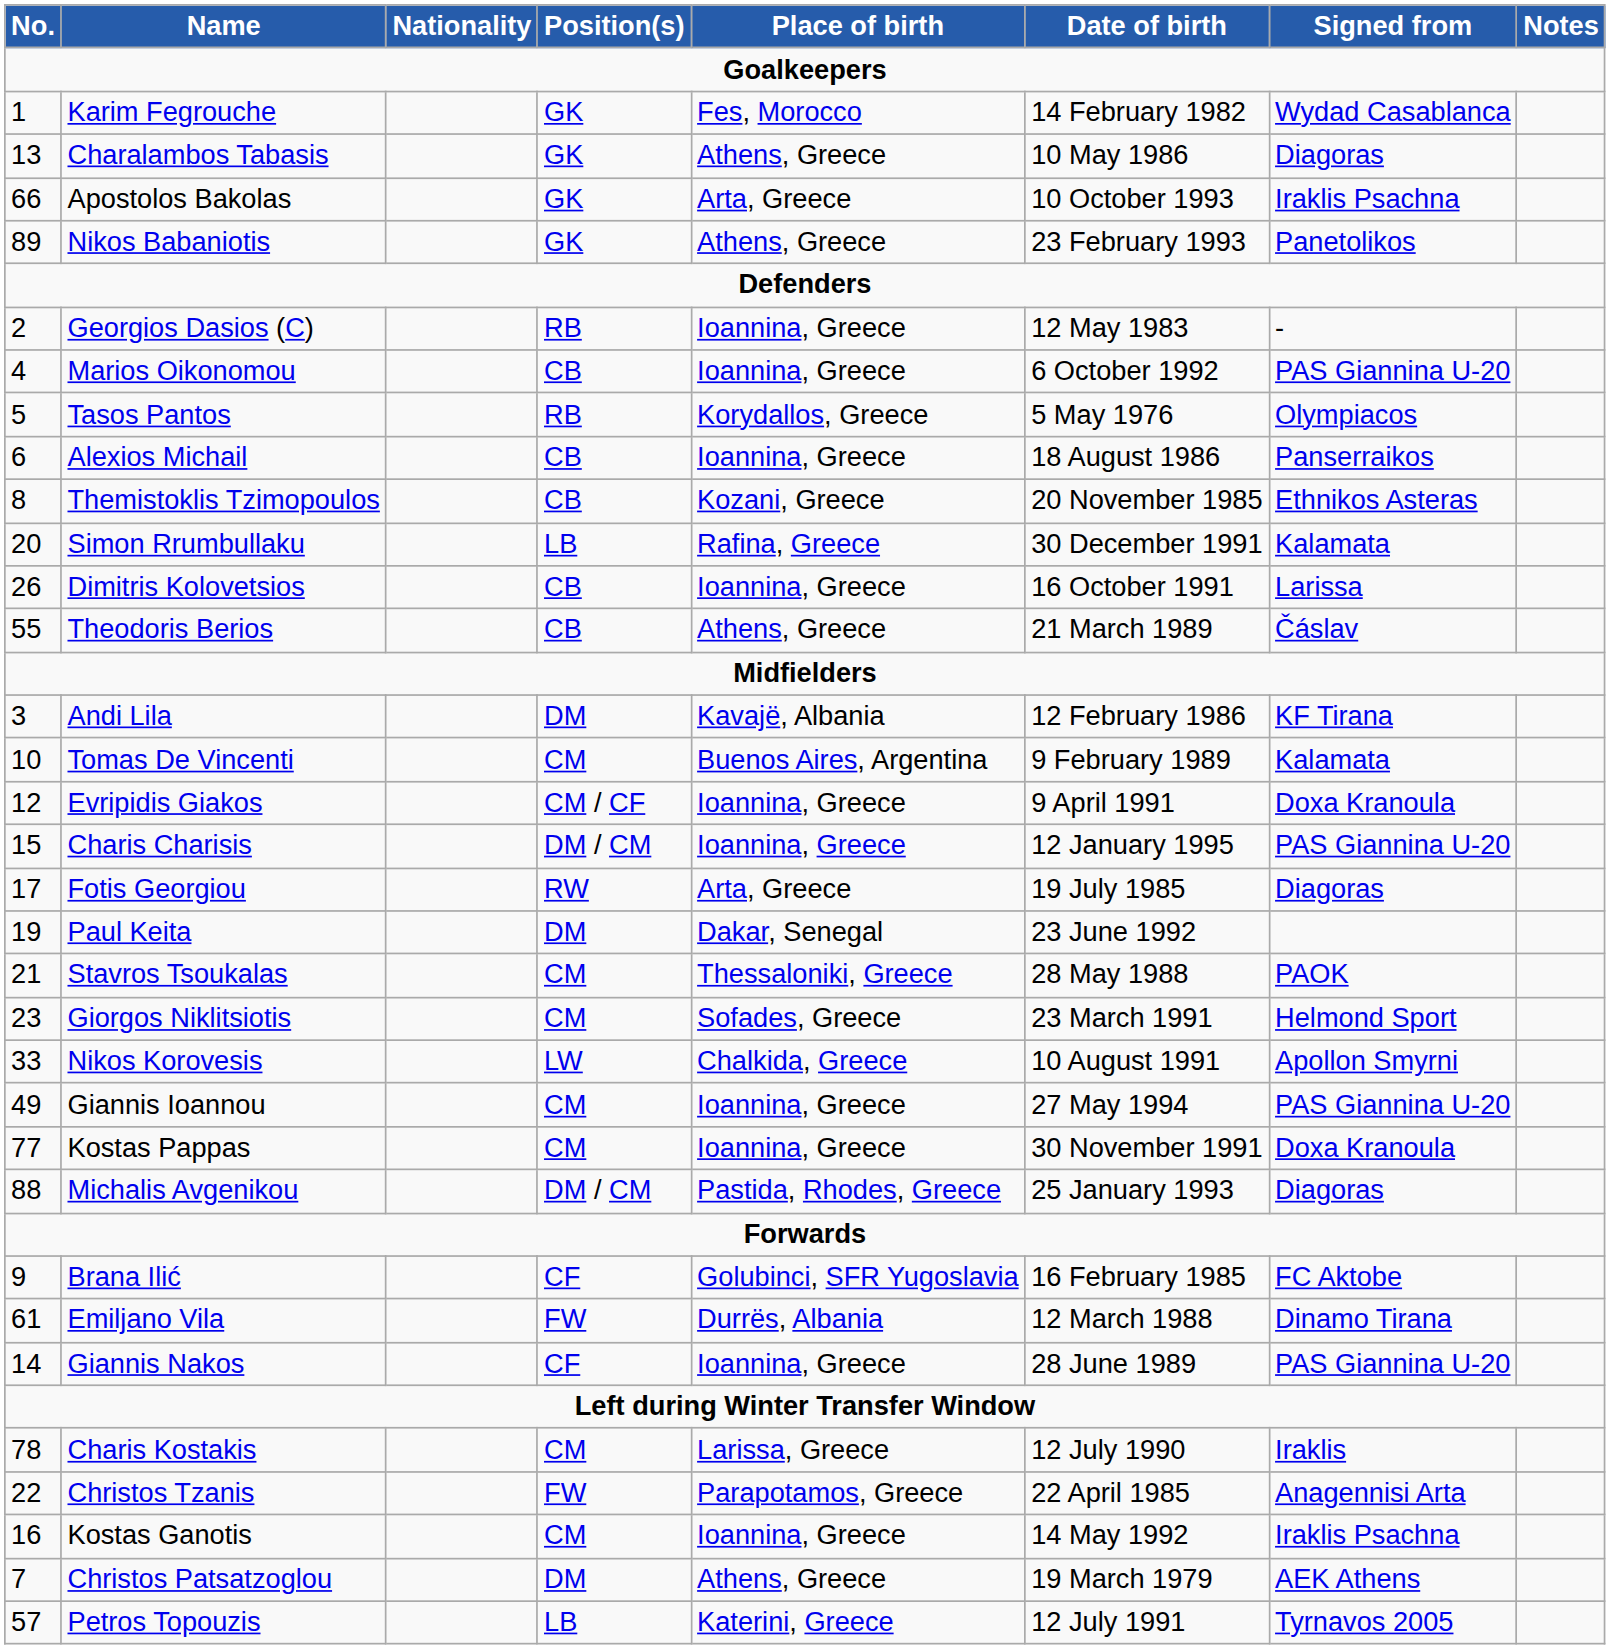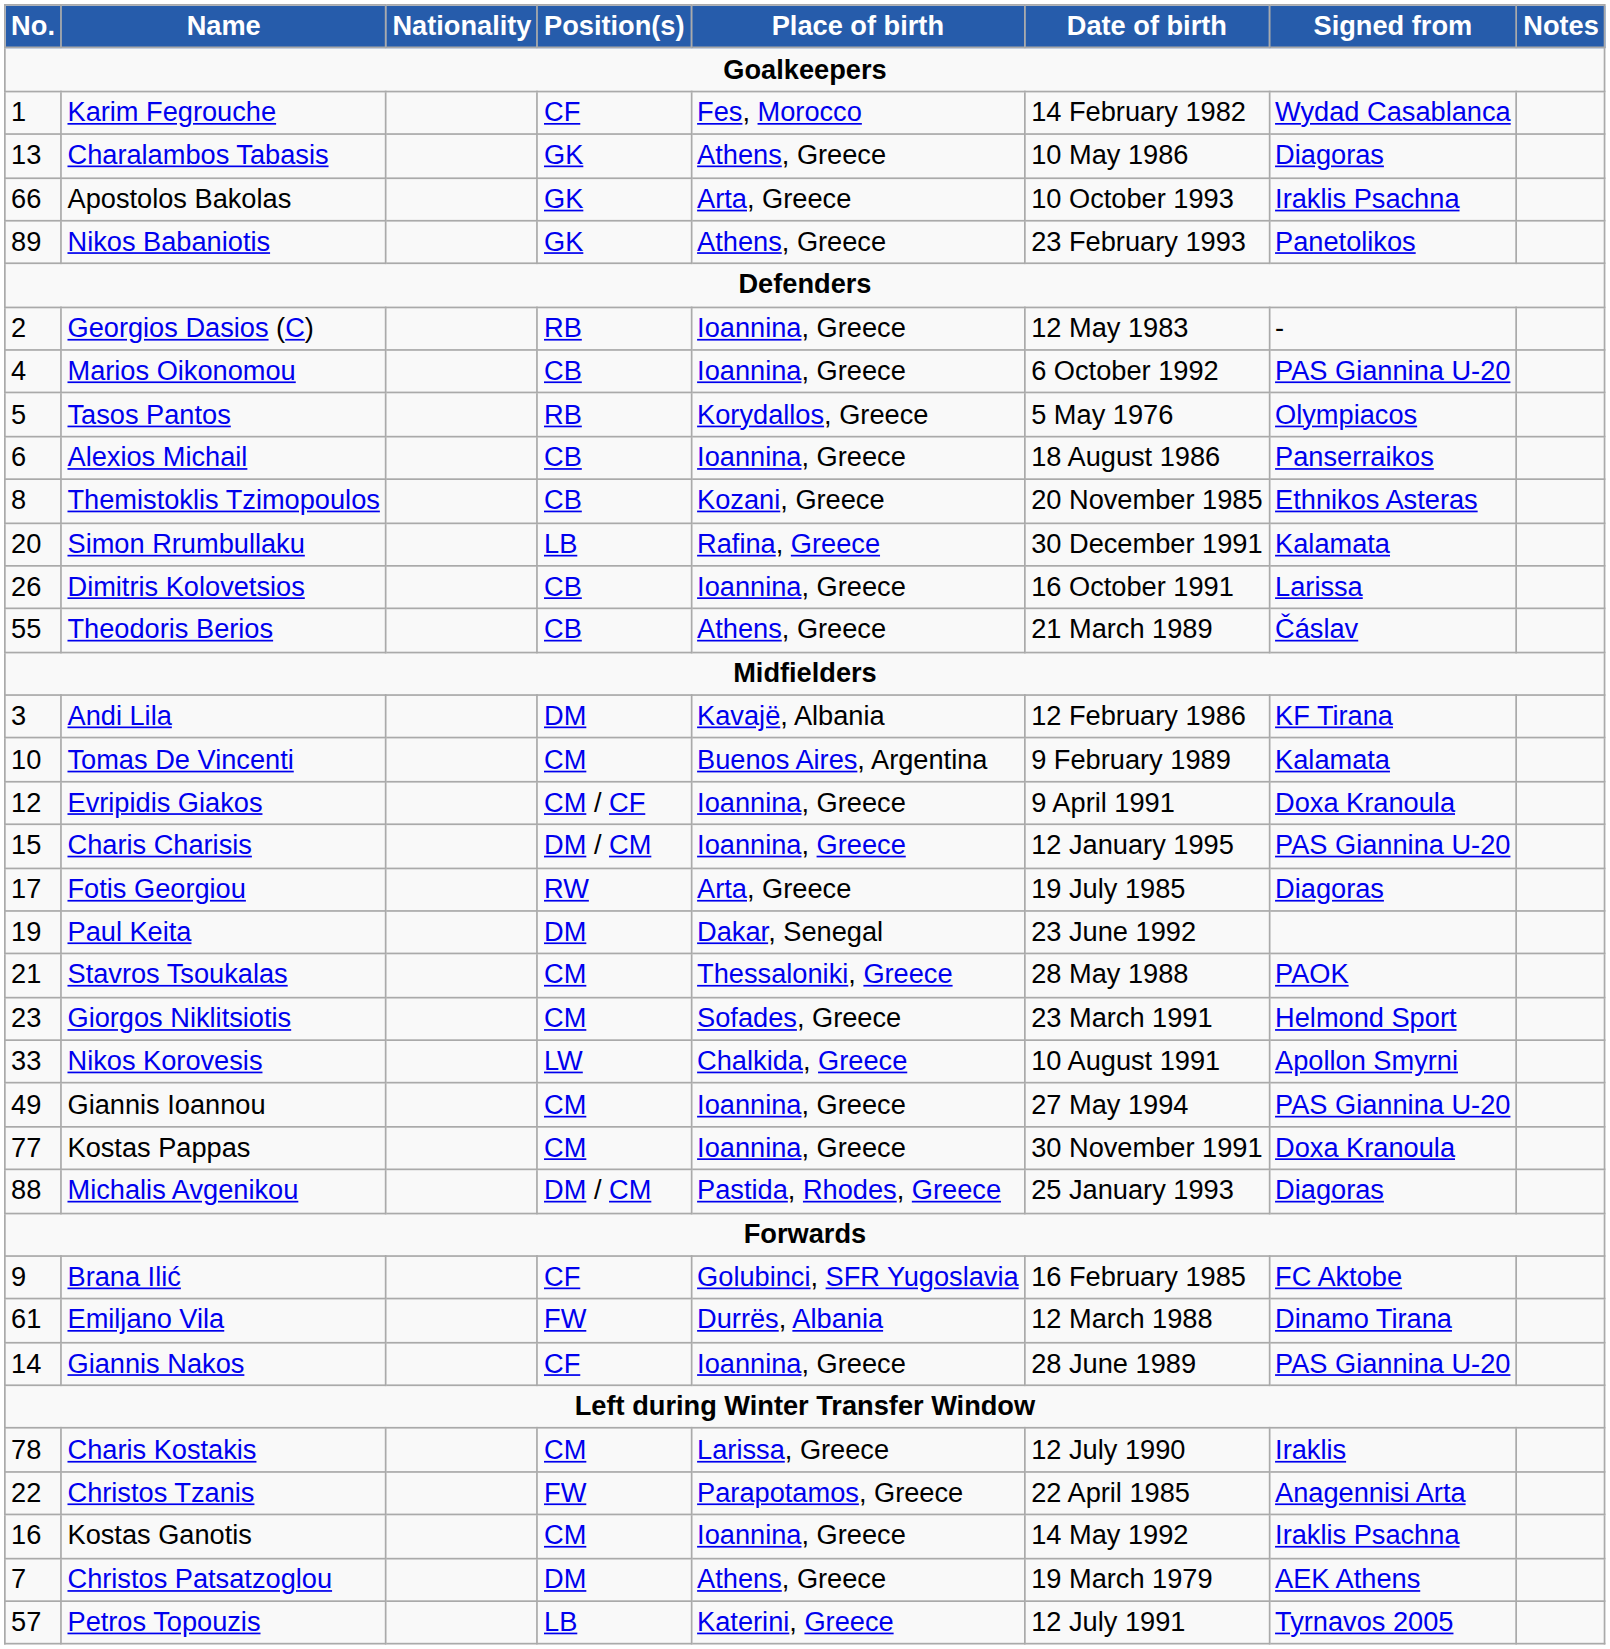Karim Fegrouche | Position(s): GK -> CF
